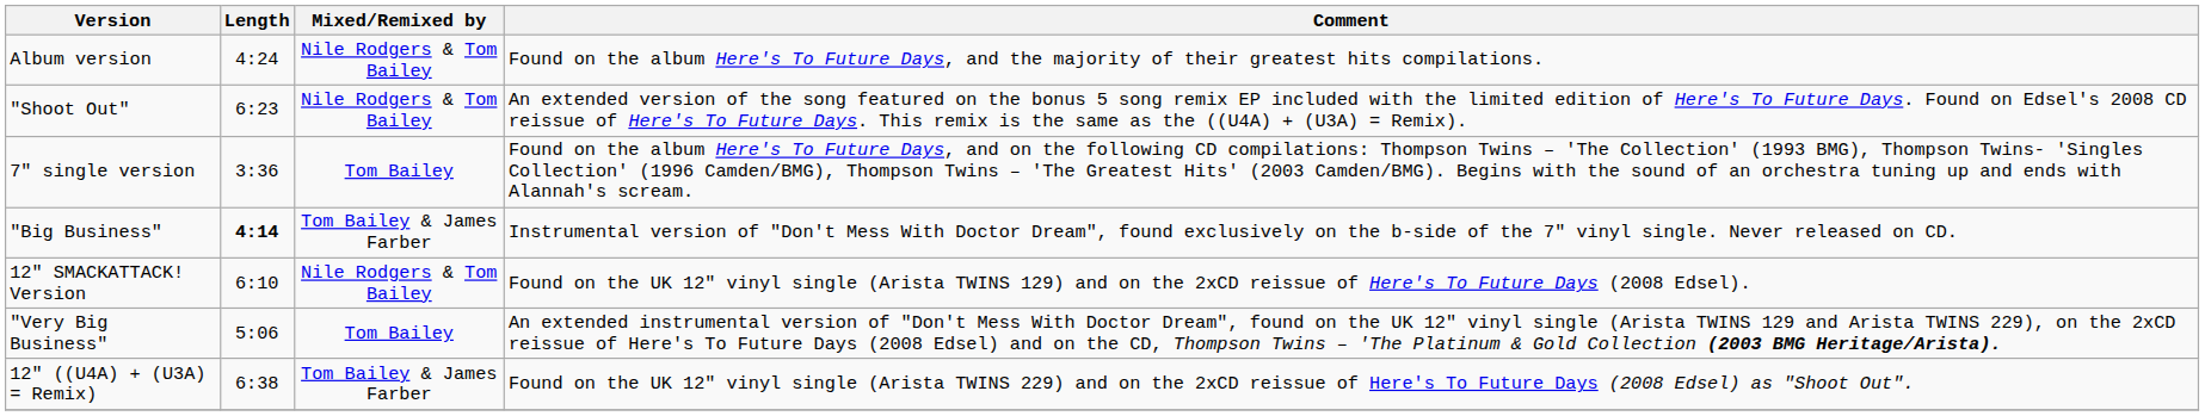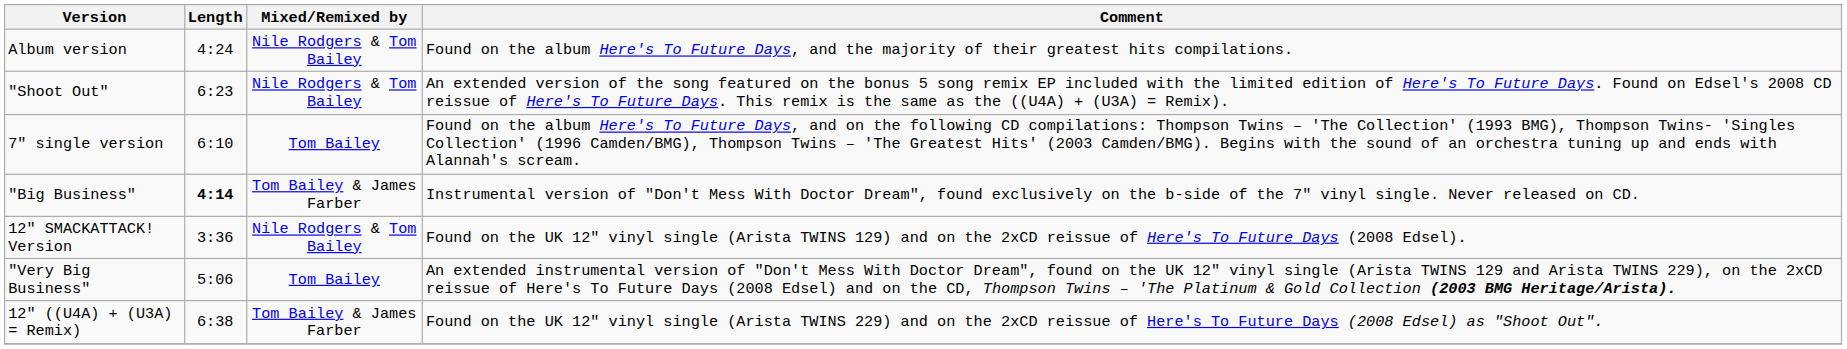7" single version | Length: 3:36 -> 6:10
12" SMACKATTACK! Version | Length: 6:10 -> 3:36
